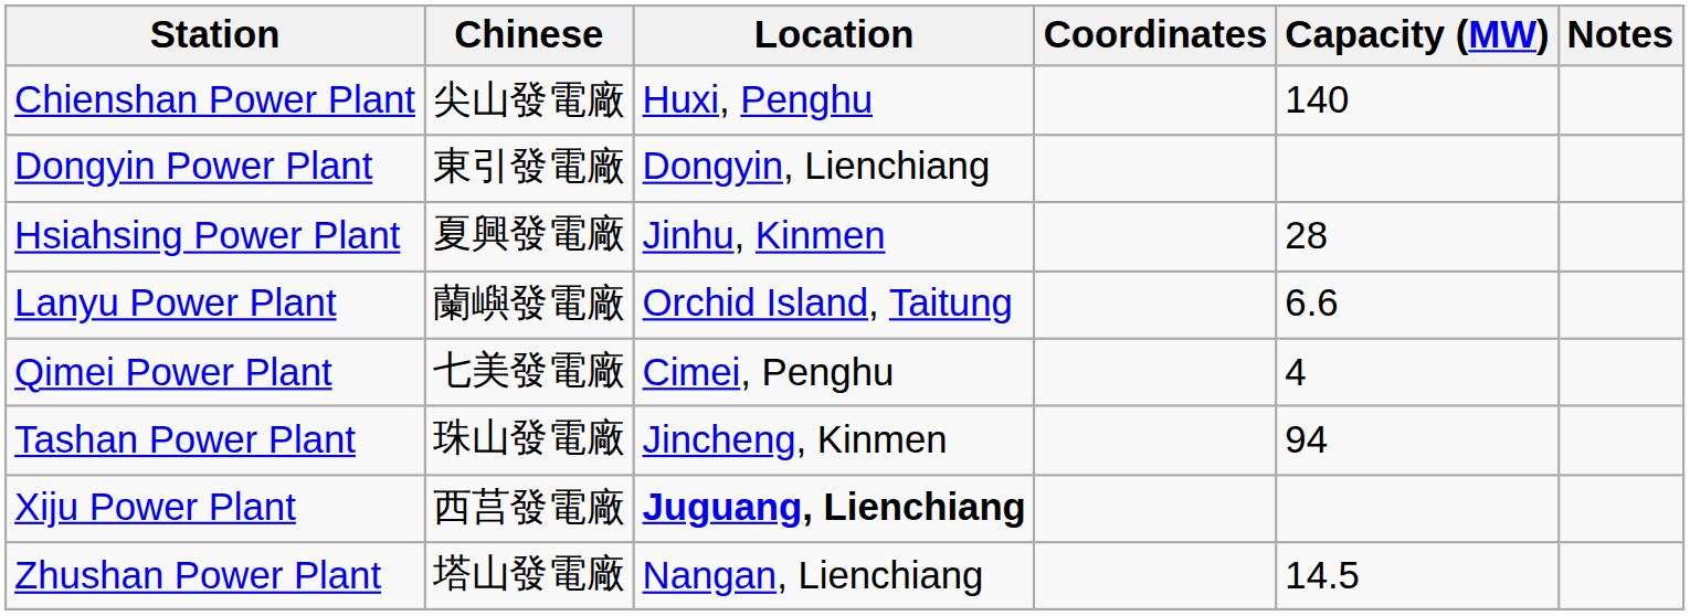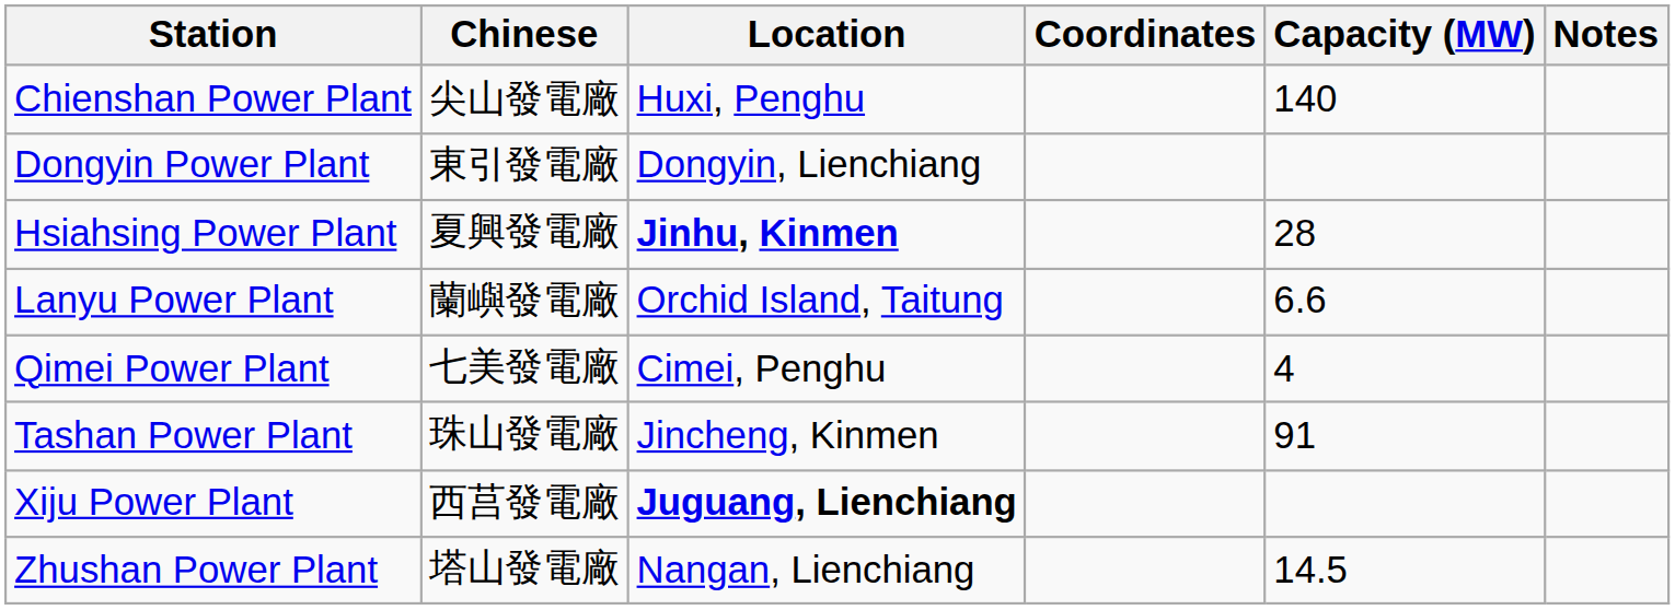Hsiahsing Power Plant | Location: normal -> bold
Tashan Power Plant | Capacity (MW): 94 -> 91
